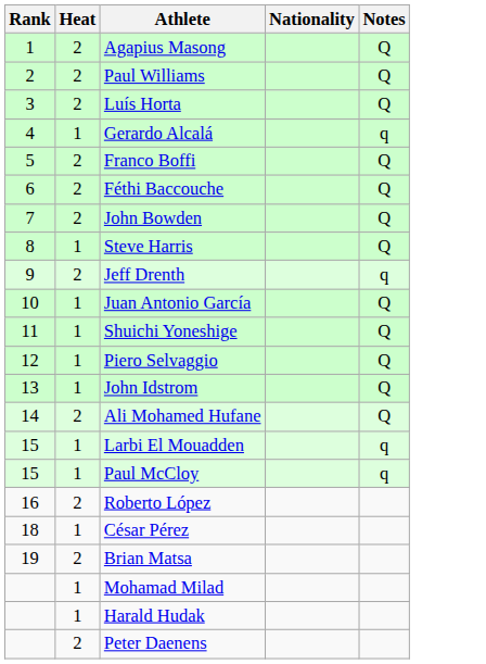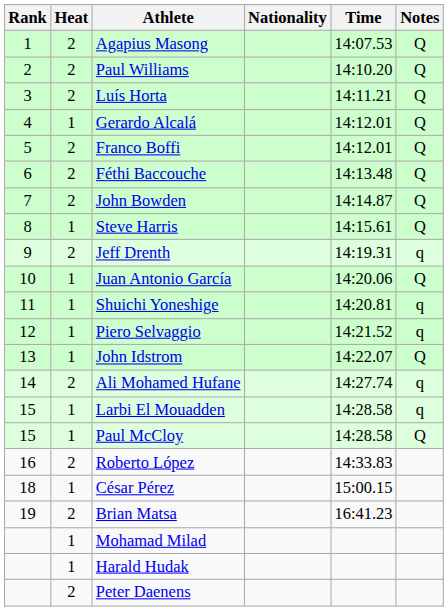+ column: Time | 14:07.53 | 14:10.20 | 14:11.21 | 14:12.01 | 14:12.01 | 14:13.48 | 14:14.87 | 14:15.61 | 14:19.31 | 14:20.06 | 14:20.81 | 14:21.52 | 14:22.07 | 14:27.74 | 14:28.58 | 14:28.58 | 14:33.83 | 15:00.15 | 16:41.23
Gerardo Alcalá | Notes: q -> Q
Shuichi Yoneshige | Notes: Q -> q
Piero Selvaggio | Notes: Q -> q
Ali Mohamed Hufane | Notes: Q -> q
Paul McCloy | Notes: q -> Q
